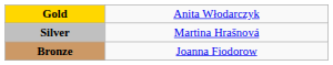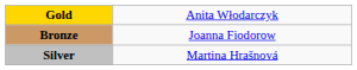rows swapped: Silver <-> Bronze
